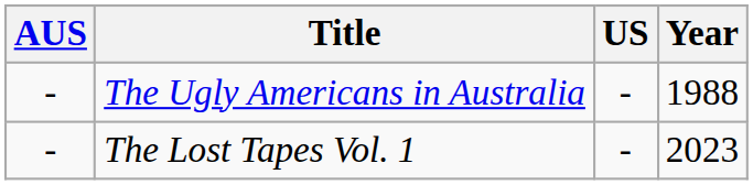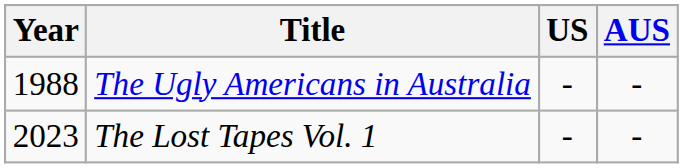columns swapped: Year <-> AUS
